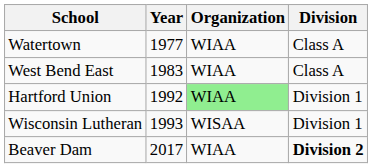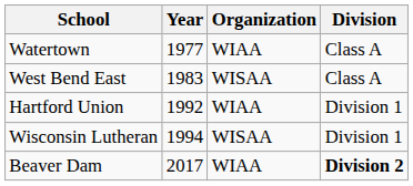West Bend East | Organization: WIAA -> WISAA
Hartford Union | Organization: lightgreen background -> no background
Wisconsin Lutheran | Year: 1993 -> 1994
